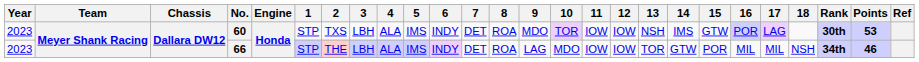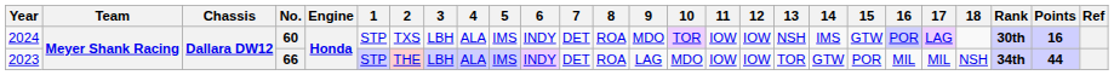60 | Year: 2023 -> 2024
60 | Points: 53 -> 16
66 | Points: 46 -> 44
